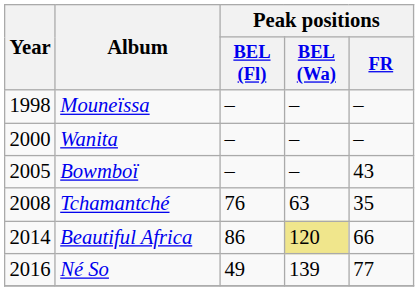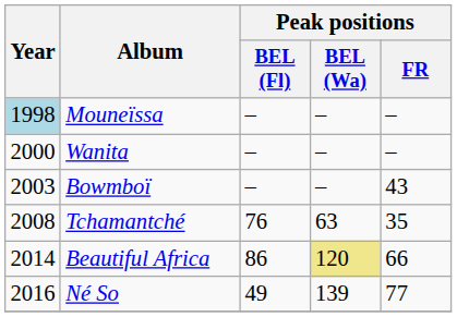Mouneïssa | Year: no background -> lightblue background
Bowmboï | Year: 2005 -> 2003
